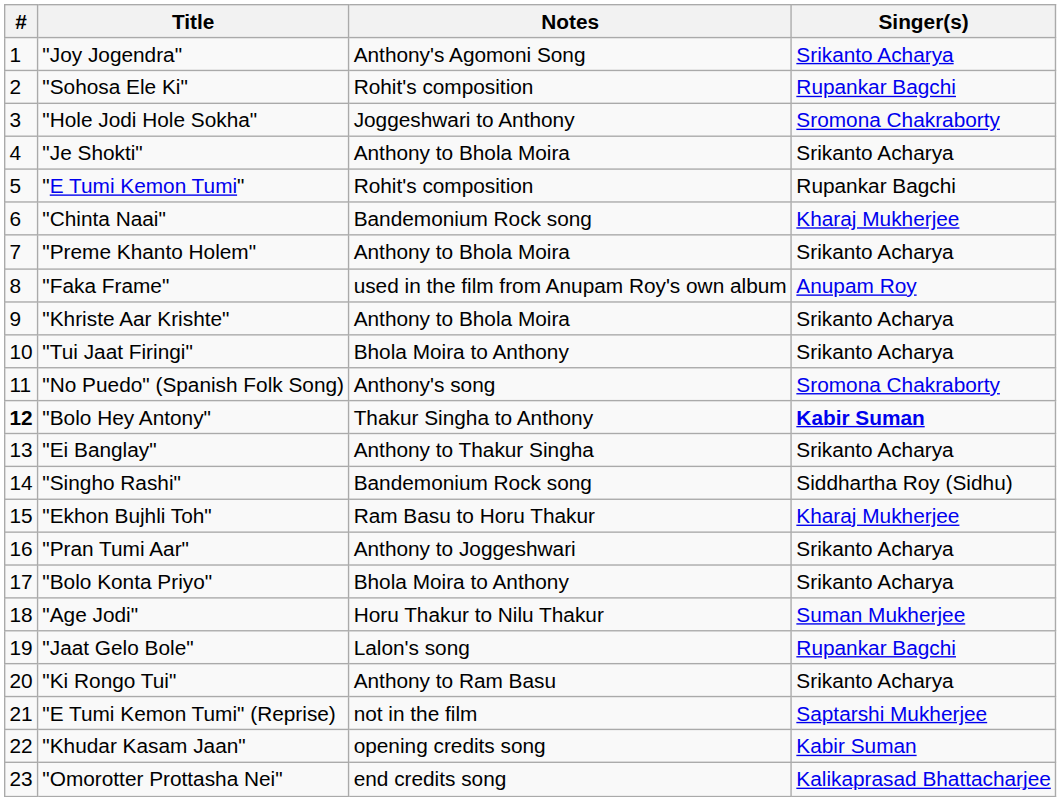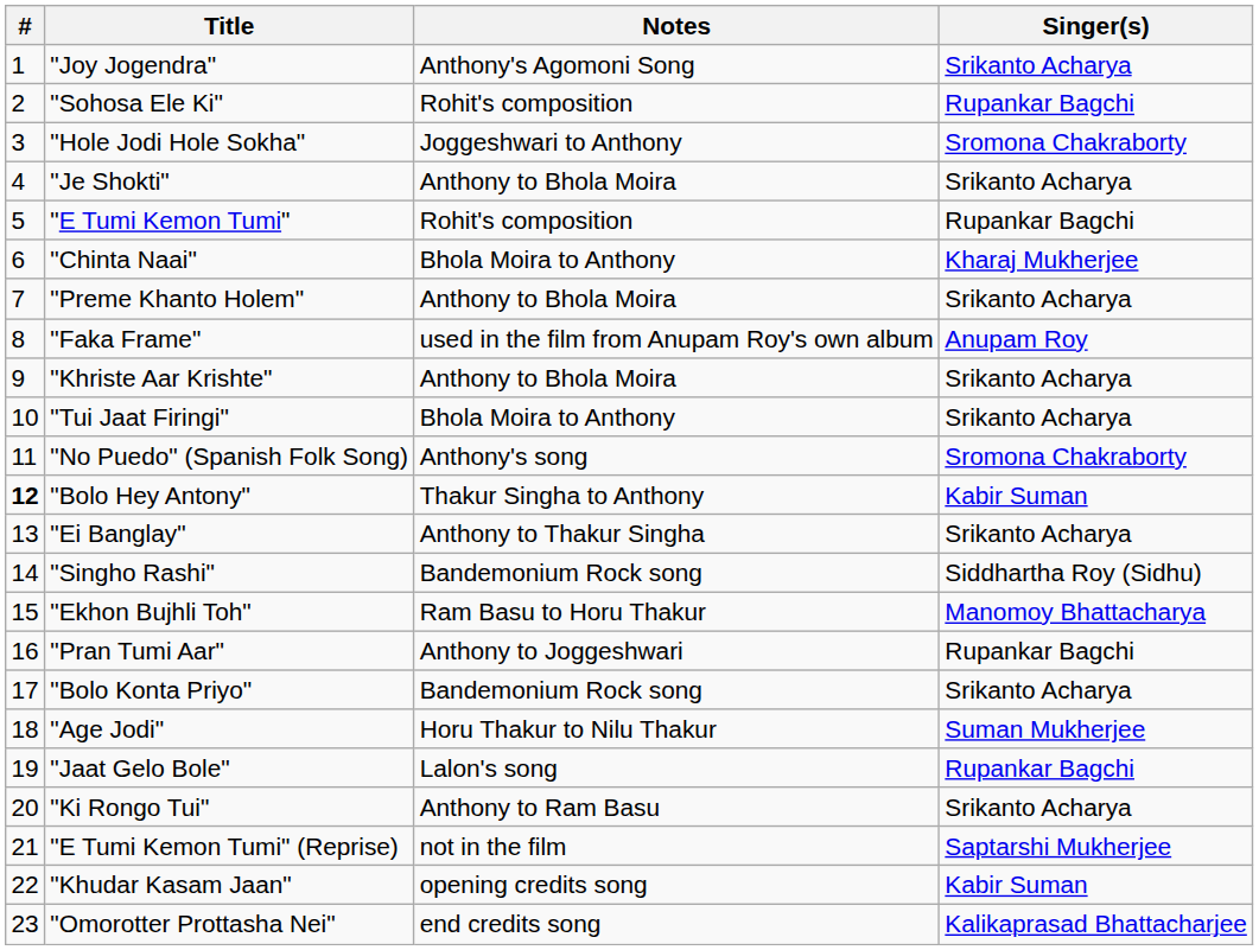"Chinta Naai" | Notes: Bandemonium Rock song -> Bhola Moira to Anthony
"Bolo Hey Antony" | Singer(s): bold -> normal
"Ekhon Bujhli Toh" | Singer(s): Kharaj Mukherjee -> Manomoy Bhattacharya
"Pran Tumi Aar" | Singer(s): Srikanto Acharya -> Rupankar Bagchi
"Bolo Konta Priyo" | Notes: Bhola Moira to Anthony -> Bandemonium Rock song
